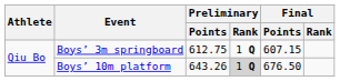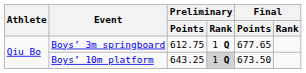Boys’ 3m springboard | Final / Points: 607.15 -> 677.65
Boys’ 10m platform | Preliminary / Points: 643.26 -> 643.25
Boys’ 10m platform | Final / Points: 676.50 -> 673.50
